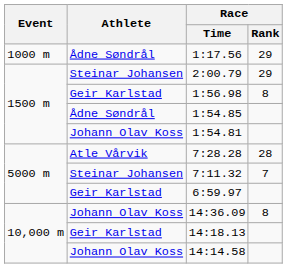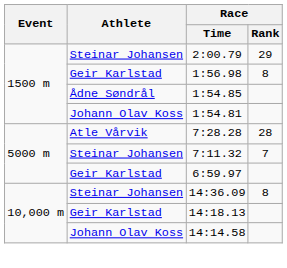- row: 1000 m | Ådne Søndrål | 1:17.56 | 29
14:36.09 | Athlete: Johann Olav Koss -> Steinar Johansen
